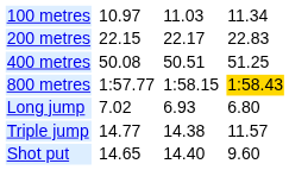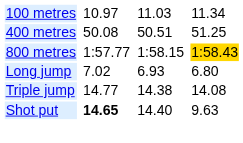- row: 200 metres | 22.15 | 22.17 | 22.83
Triple jump | column 7: 11.57 -> 14.08
Shot put | column 3: normal -> bold
Shot put | column 7: 9.60 -> 9.63
